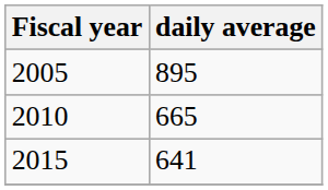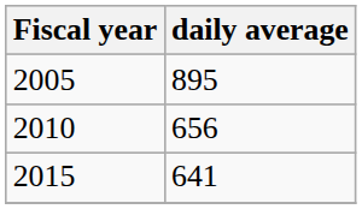2010 | daily average: 665 -> 656
